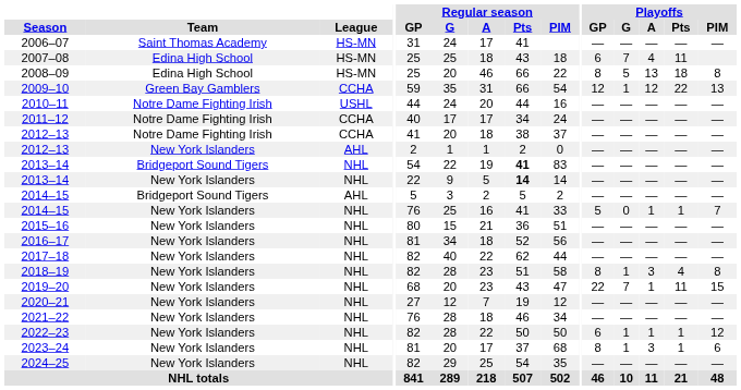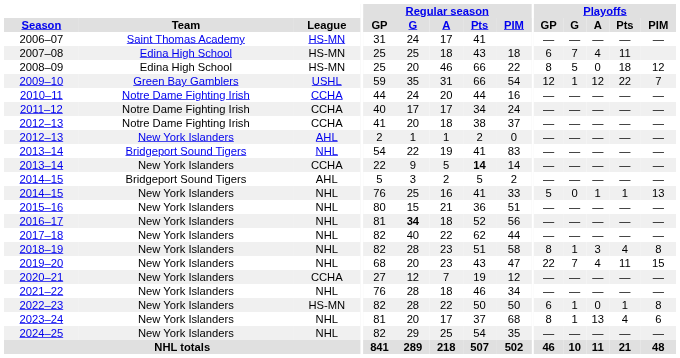2008–09 | Playoffs / A: 13 -> 0
2008–09 | Playoffs / PIM: 8 -> 12
2009–10 | League: CCHA -> USHL
2009–10 | Playoffs / PIM: 13 -> 7
2010–11 | League: USHL -> CCHA
2013–14 / Bridgeport Sound Tigers | Regular season / Pts: bold -> normal
2013–14 / New York Islanders | League: NHL -> CCHA
2014–15 / New York Islanders | Playoffs / PIM: 7 -> 13
2016–17 | Regular season / G: normal -> bold
2019–20 | Playoffs / A: 1 -> 4
2020–21 | League: NHL -> CCHA
2022–23 | League: NHL -> HS-MN
2022–23 | Playoffs / A: 1 -> 0
2022–23 | Playoffs / PIM: 12 -> 8
2023–24 | Playoffs / A: 3 -> 13
2023–24 | Playoffs / Pts: 1 -> 4
